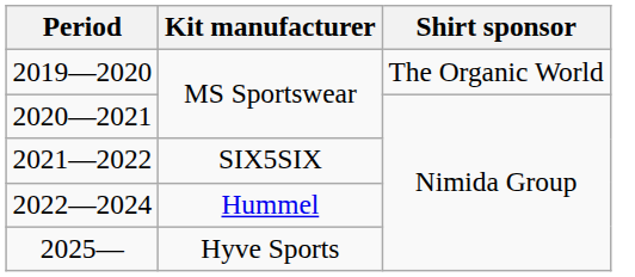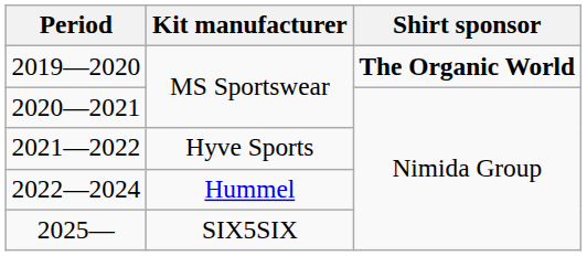2019—2020 | Shirt sponsor: normal -> bold
2021—2022 | Kit manufacturer: SIX5SIX -> Hyve Sports
2025— | Kit manufacturer: Hyve Sports -> SIX5SIX
